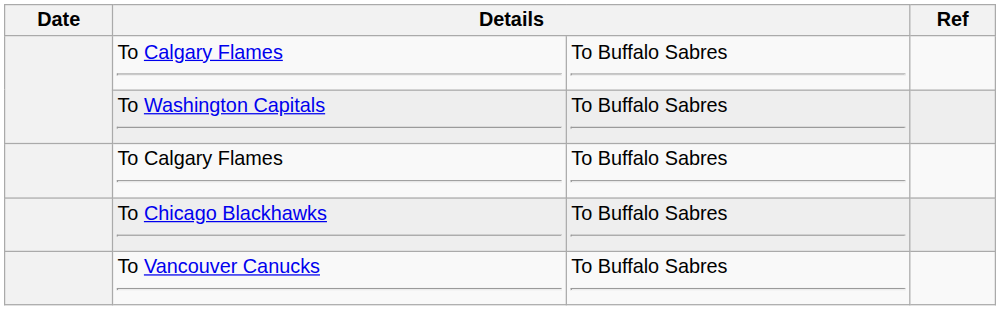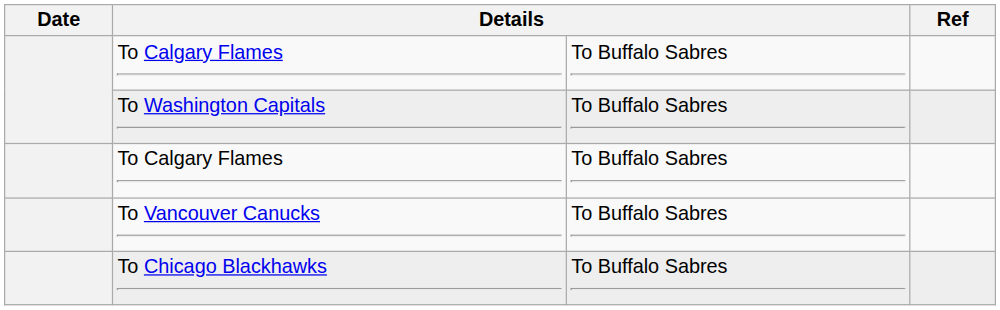rows swapped: To Chicago Blackhawks <-> To Vancouver Canucks
